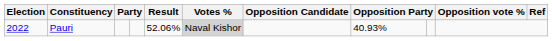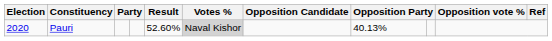Pauri | Election: 2022 -> 2020
Pauri | Result: 52.06% -> 52.60%
Pauri | column 8: 40.93% -> 40.13%
